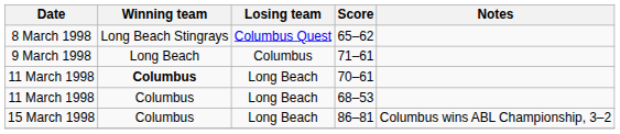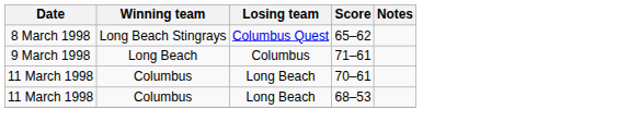70–61 | Winning team: bold -> normal
- row: 15 March 1998 | Columbus | Long Beach | 86–81 | Columbus wins ABL Championship, 3–2
